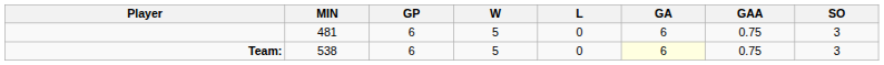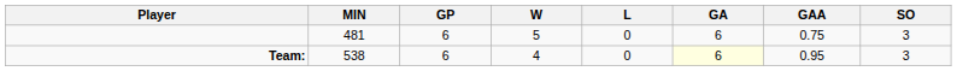Team: | W: 5 -> 4
Team: | GAA: 0.75 -> 0.95
